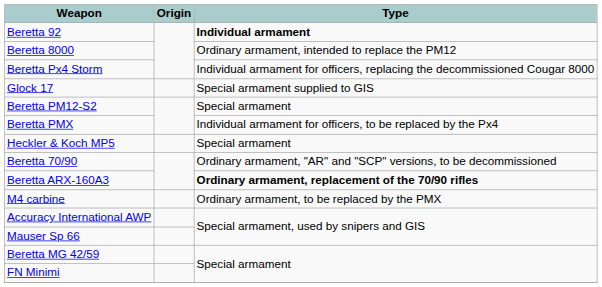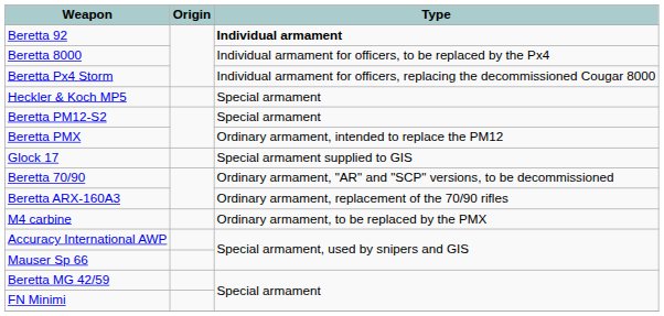Beretta 8000 | Type: Ordinary armament, intended to replace the PM12 -> Individual armament for officers, to be replaced by the Px4
rows swapped: Glock 17 <-> Heckler & Koch MP5
Beretta PMX | Type: Individual armament for officers, to be replaced by the Px4 -> Ordinary armament, intended to replace the PM12
Beretta ARX-160A3 | Type: bold -> normal
